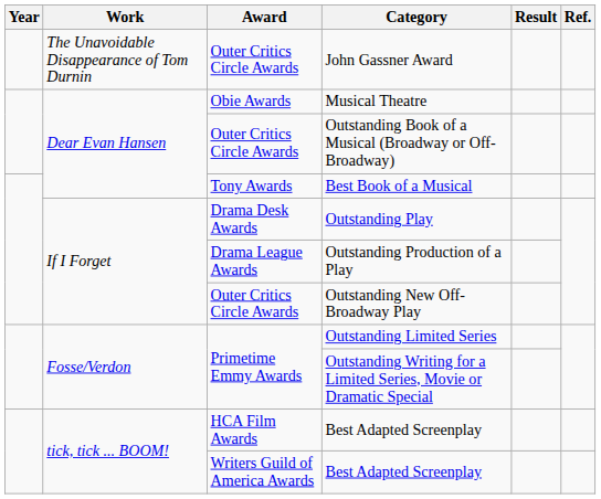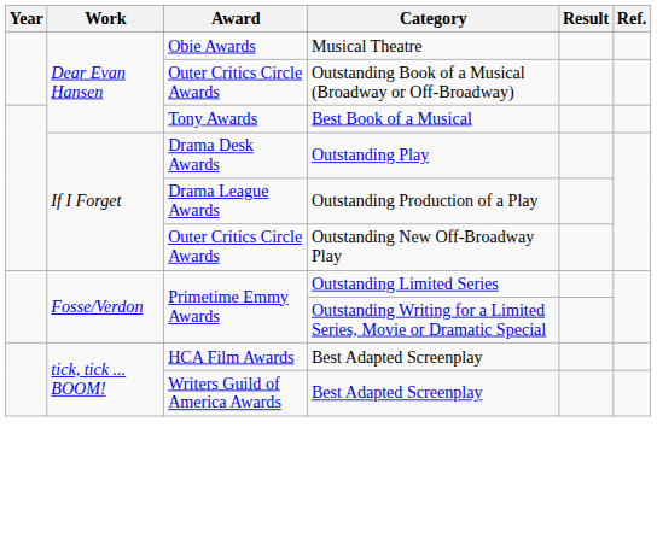- row: The Unavoidable Disappearance of Tom Durnin | Outer Critics Circle Awards | John Gassner Award
